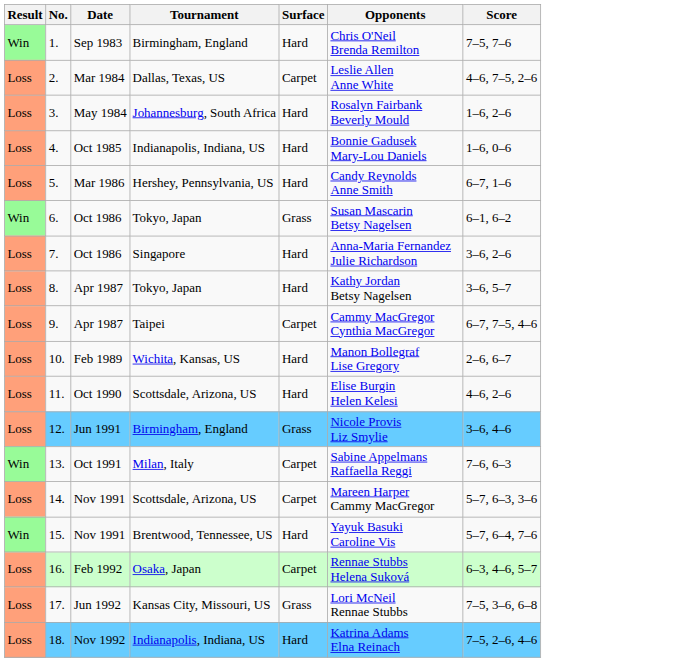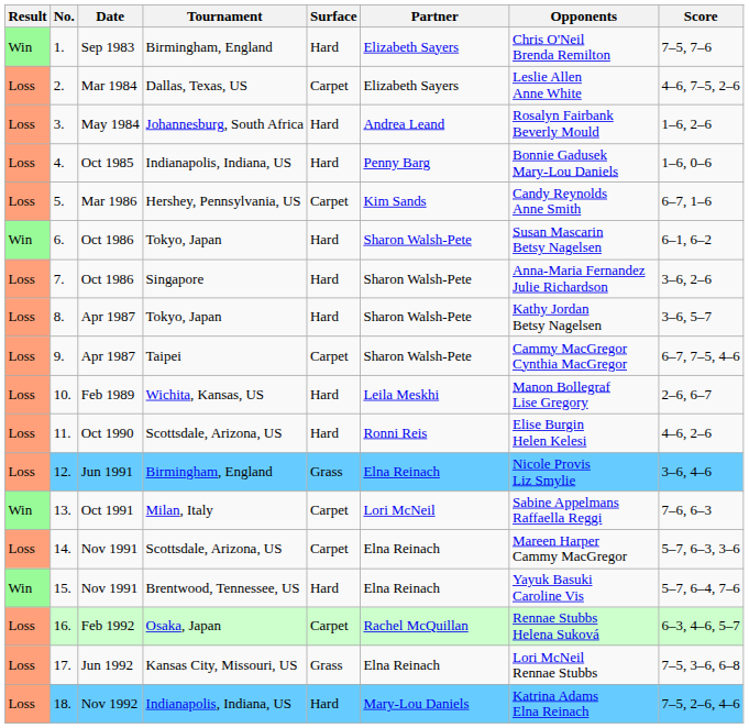+ column: Partner | Elizabeth Sayers | Elizabeth Sayers | Andrea Leand | Penny Barg | Kim Sands | Sharon Walsh-Pete | Sharon Walsh-Pete | Sharon Walsh-Pete | Sharon Walsh-Pete | Leila Meskhi | Ronni Reis | Elna Reinach | Lori McNeil | Elna Reinach | Elna Reinach | Rachel McQuillan | Elna Reinach | Mary-Lou Daniels
5. | Surface: Hard -> Carpet
6. | Surface: Grass -> Hard
